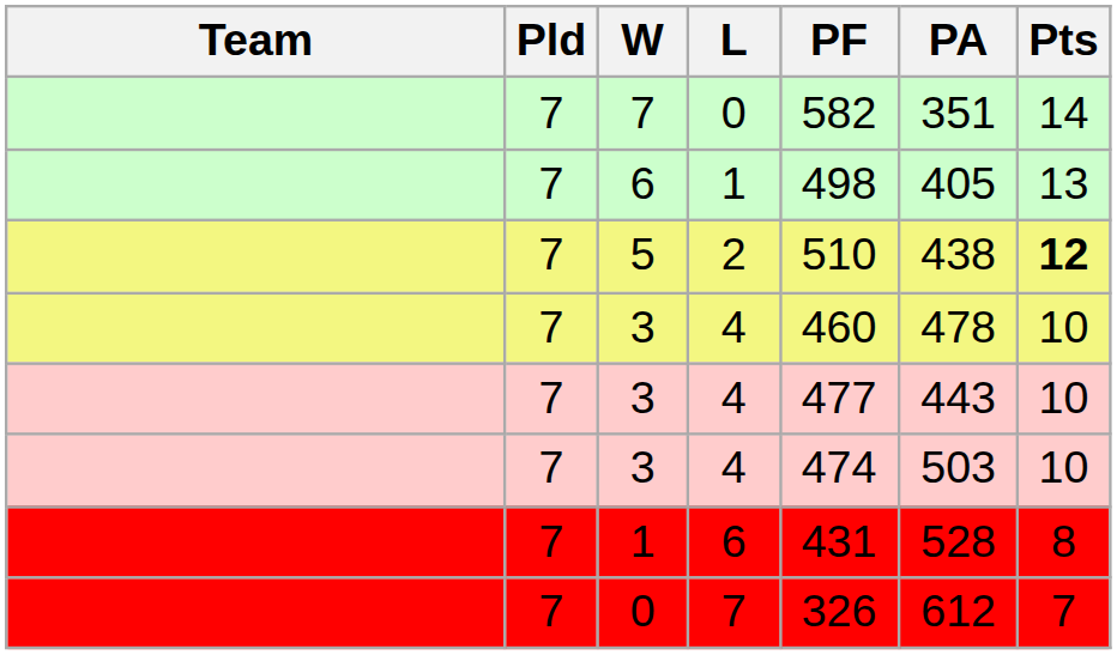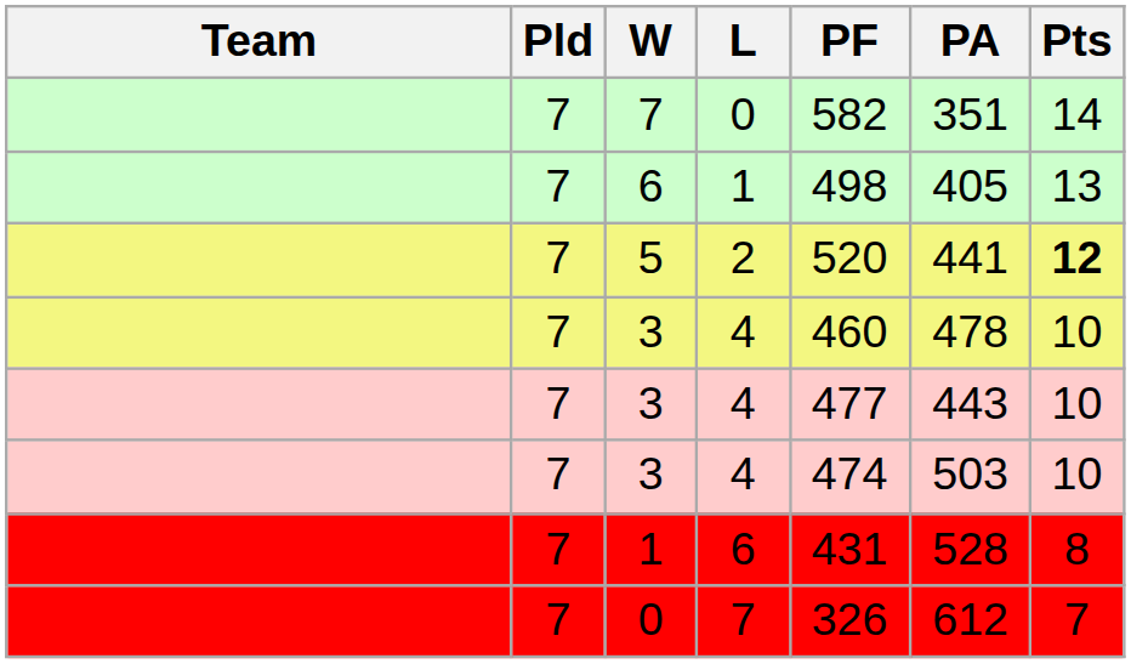5 | PF: 510 -> 520
5 | PA: 438 -> 441
